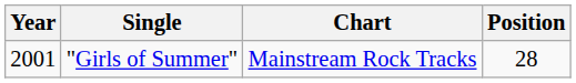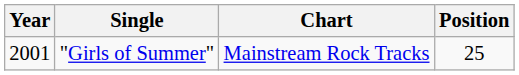"Girls of Summer" | Position: 28 -> 25
